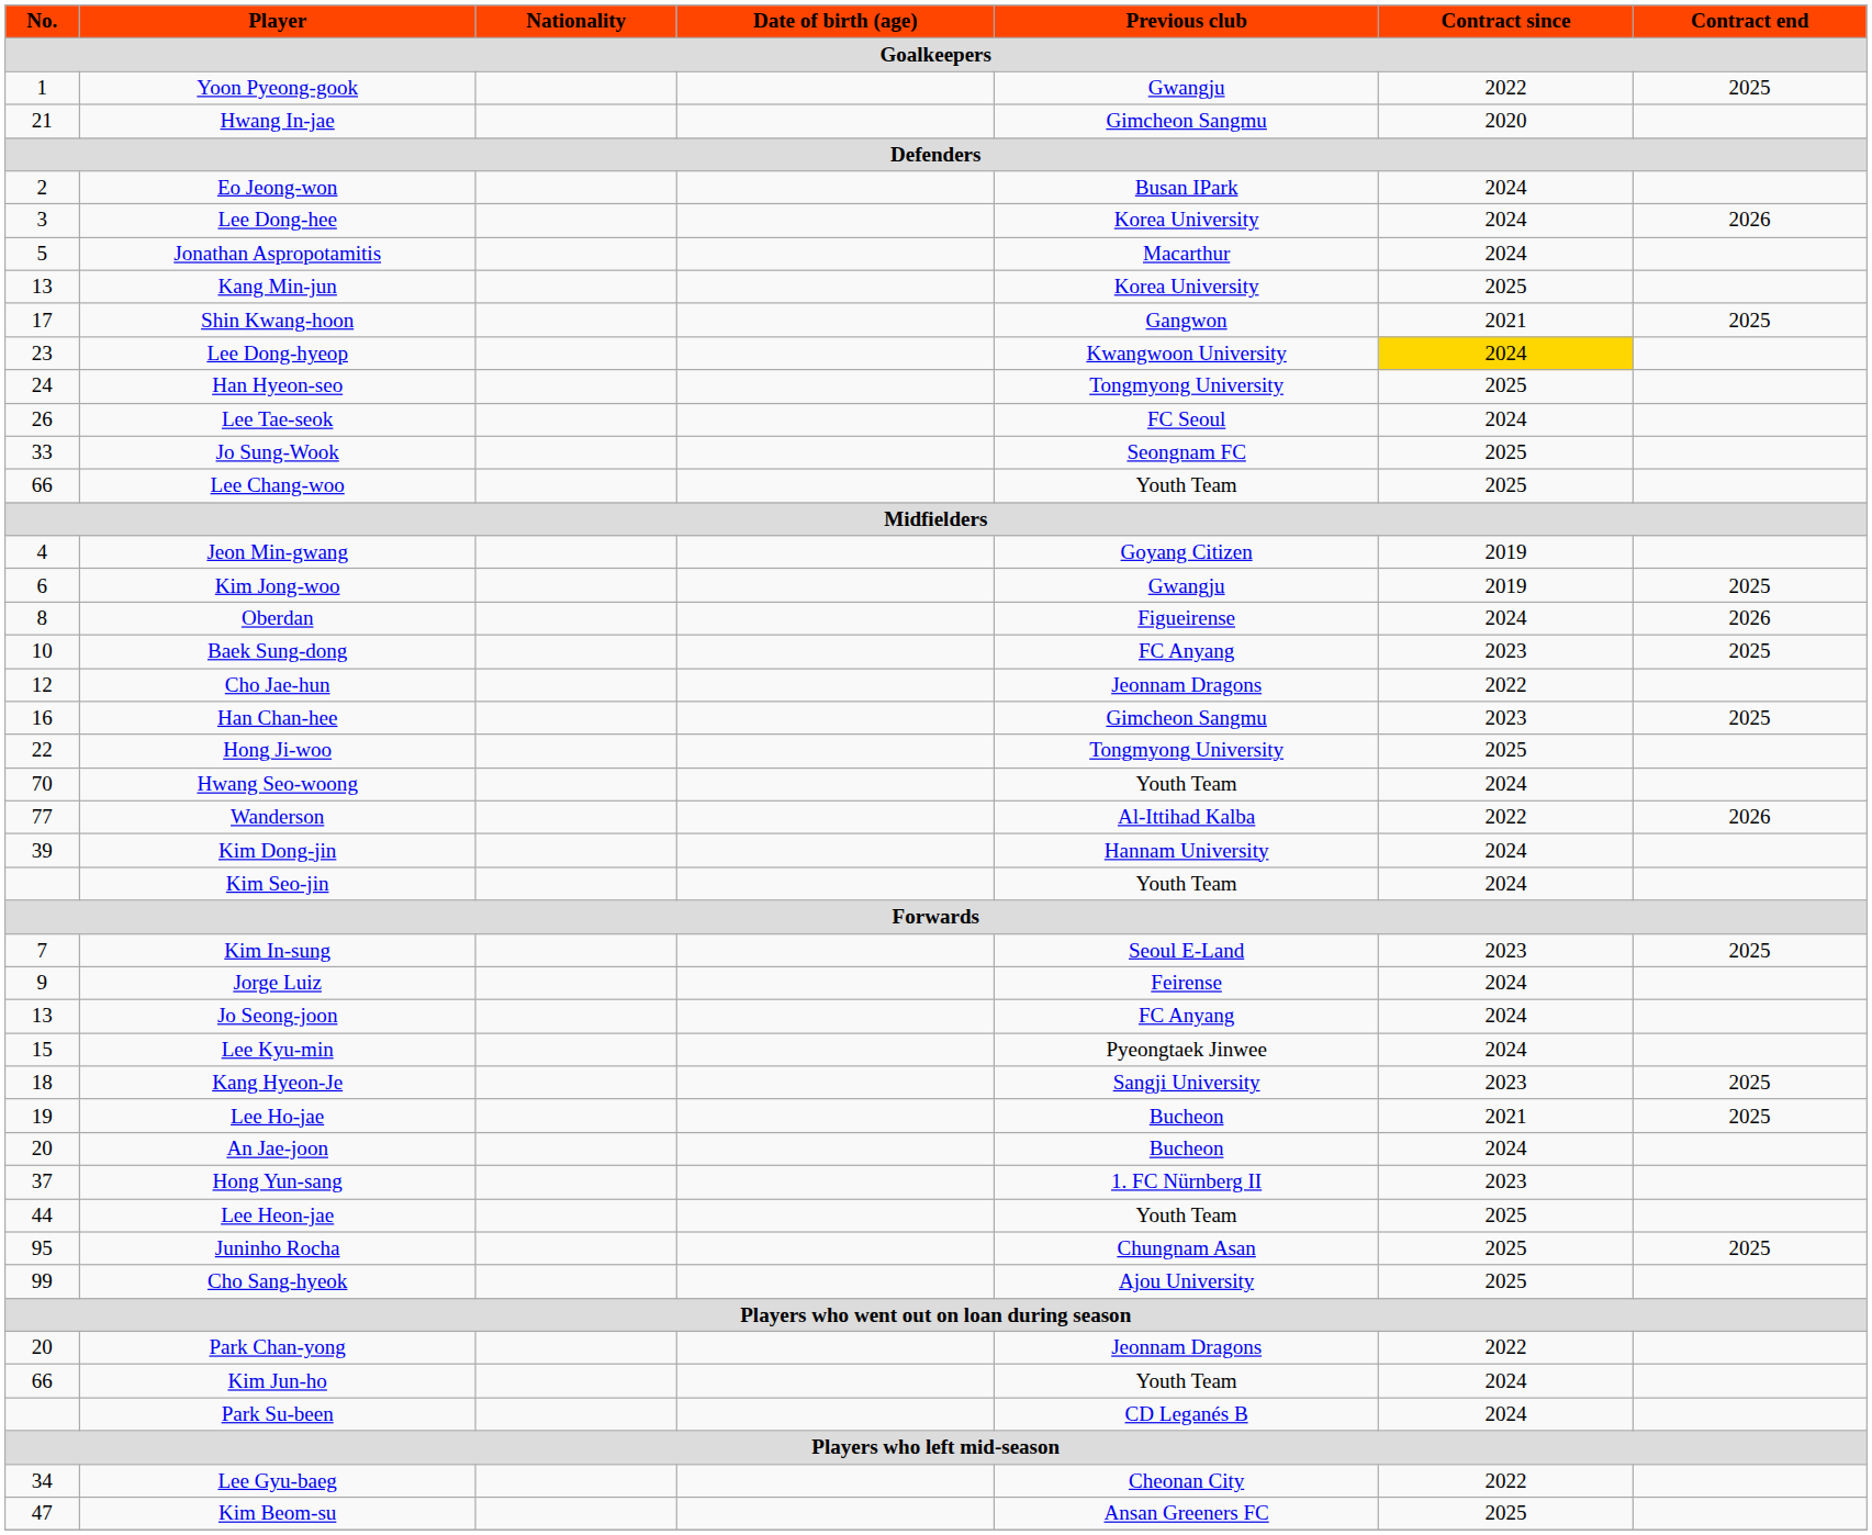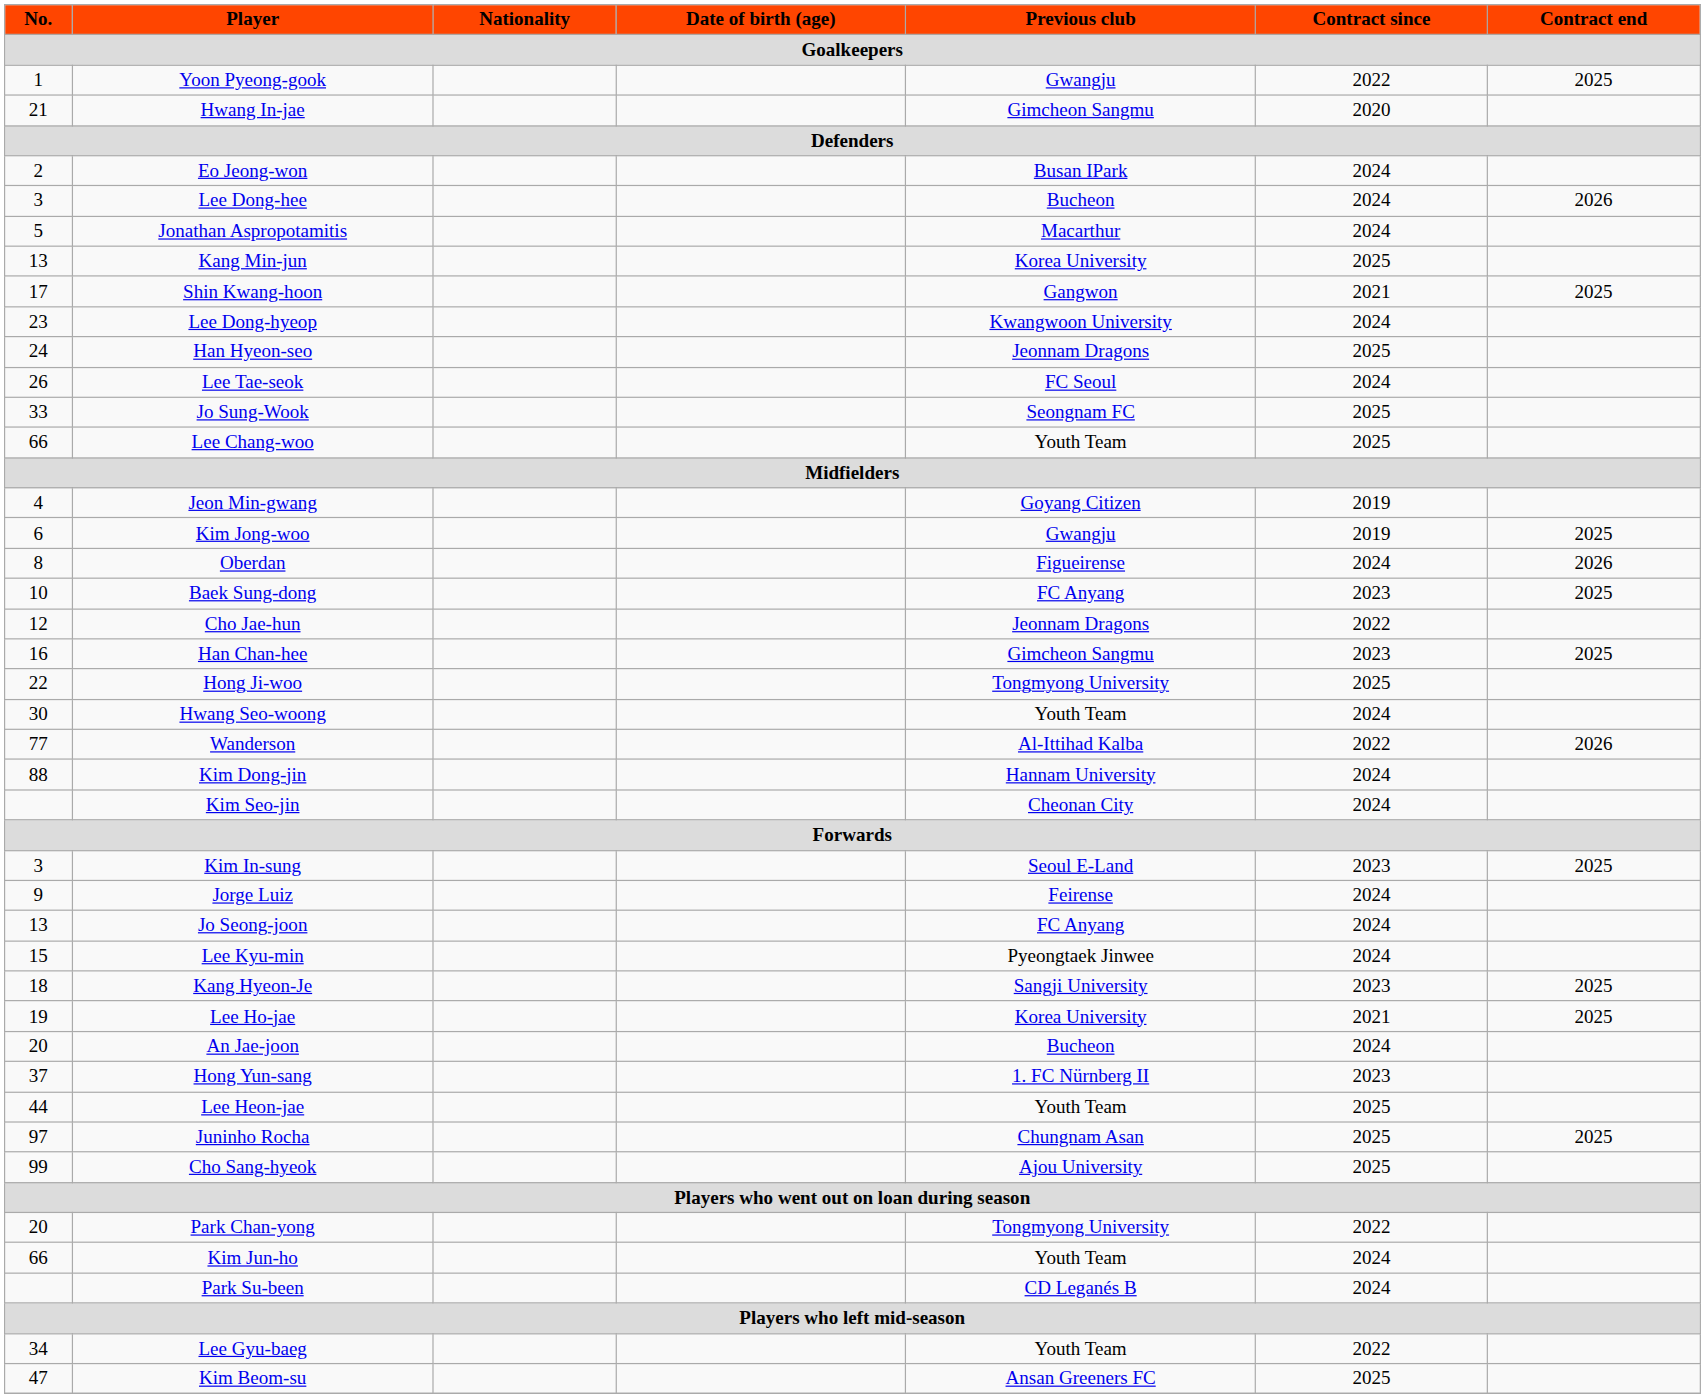Lee Dong-hee | Previous club: Korea University -> Bucheon
Lee Dong-hyeop | Contract since: gold background -> no background
Han Hyeon-seo | Previous club: Tongmyong University -> Jeonnam Dragons
Hwang Seo-woong | No.: 70 -> 30
Kim Dong-jin | No.: 39 -> 88
Kim Seo-jin | Previous club: Youth Team -> Cheonan City
Kim In-sung | No.: 7 -> 3
Lee Ho-jae | Previous club: Bucheon -> Korea University
Juninho Rocha | No.: 95 -> 97
Park Chan-yong | Previous club: Jeonnam Dragons -> Tongmyong University
Lee Gyu-baeg | Previous club: Cheonan City -> Youth Team
